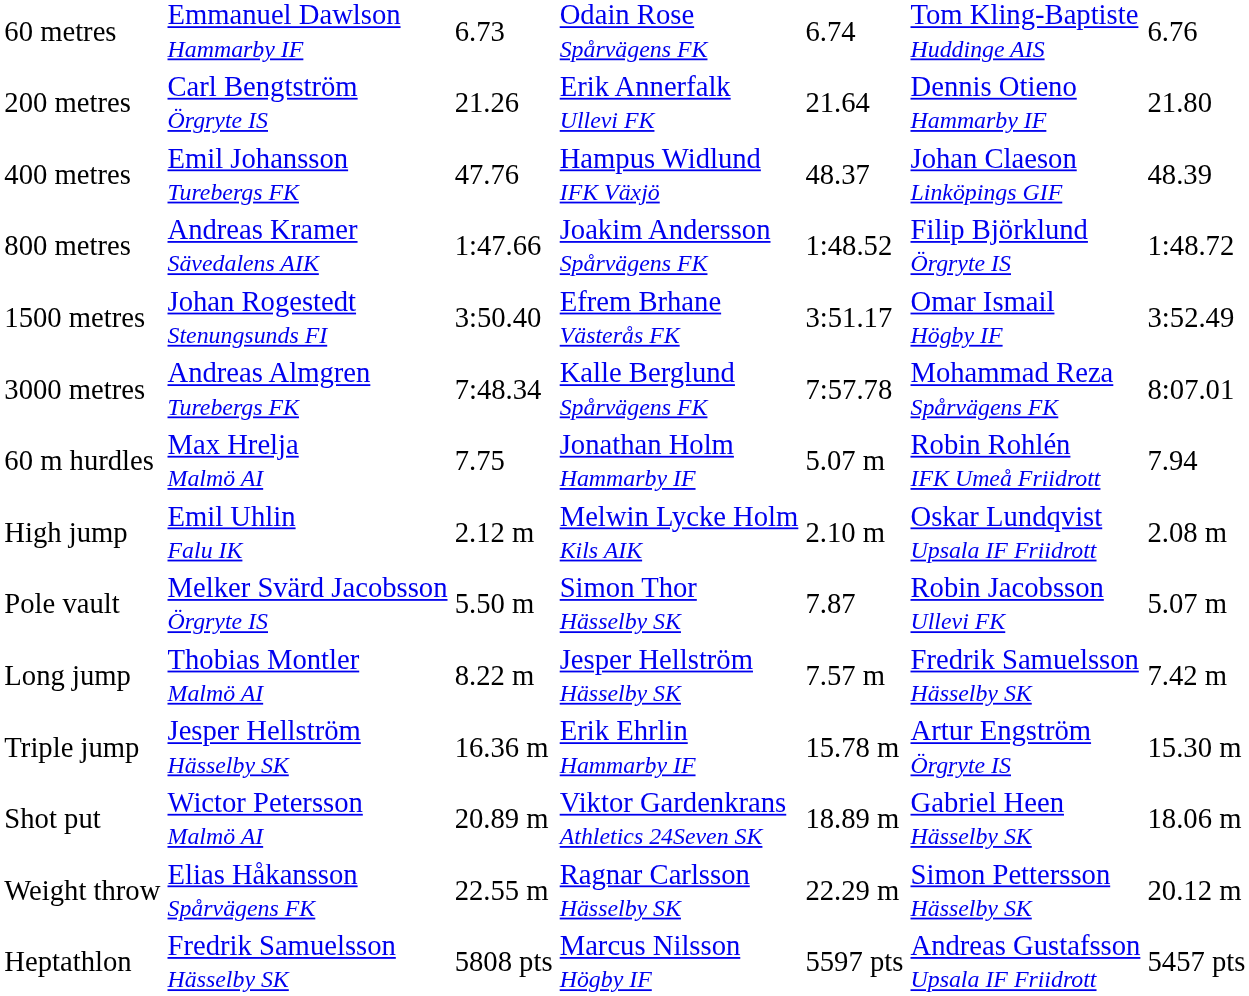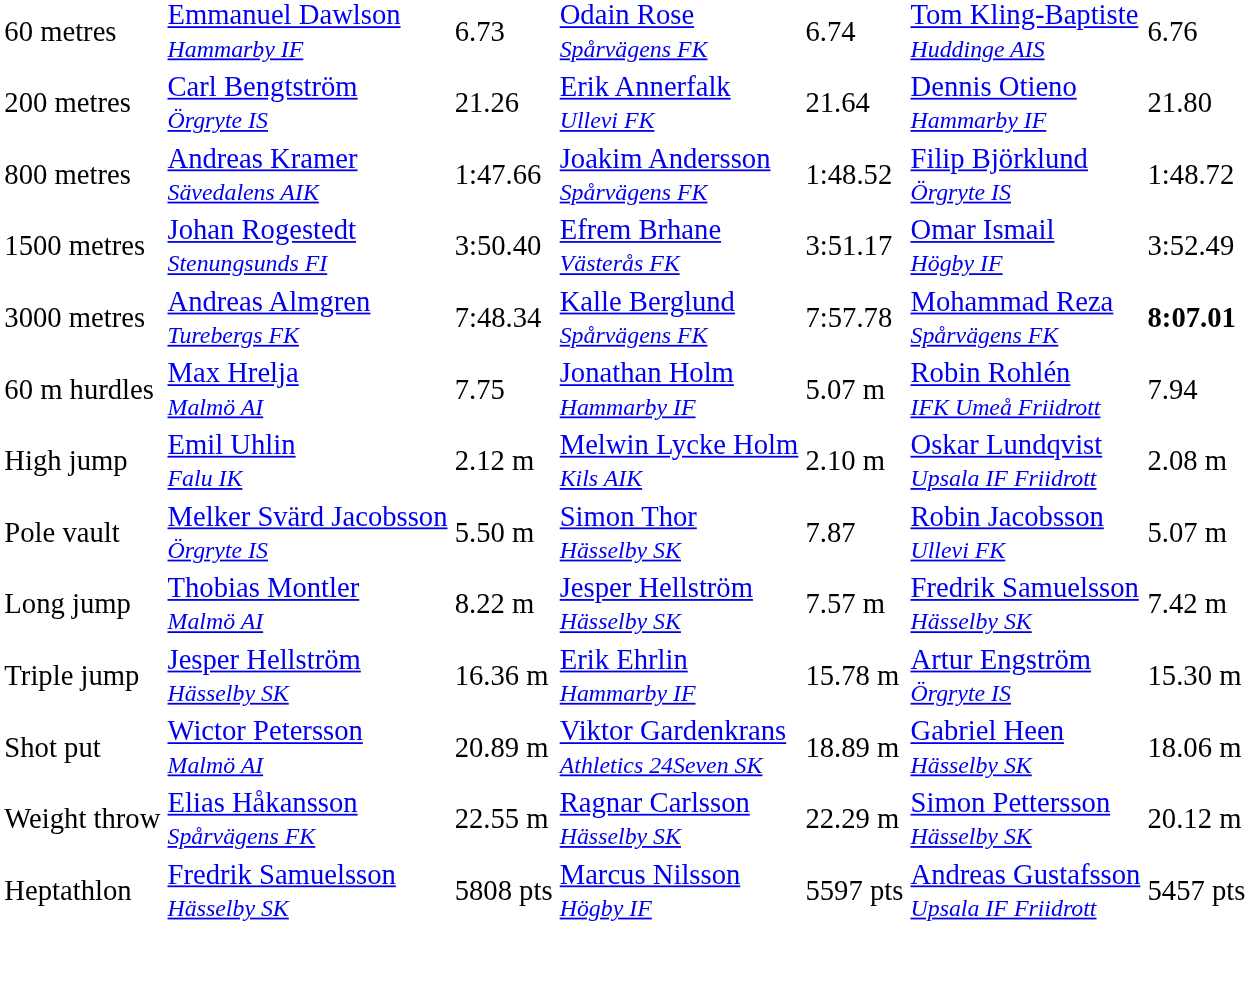- row: 400 metres | Emil Johansson Turebergs FK | 47.76 | Hampus Widlund IFK Växjö | 48.37 | Johan Claeson Linköpings GIF | 48.39
3000 metres | column 7: normal -> bold
